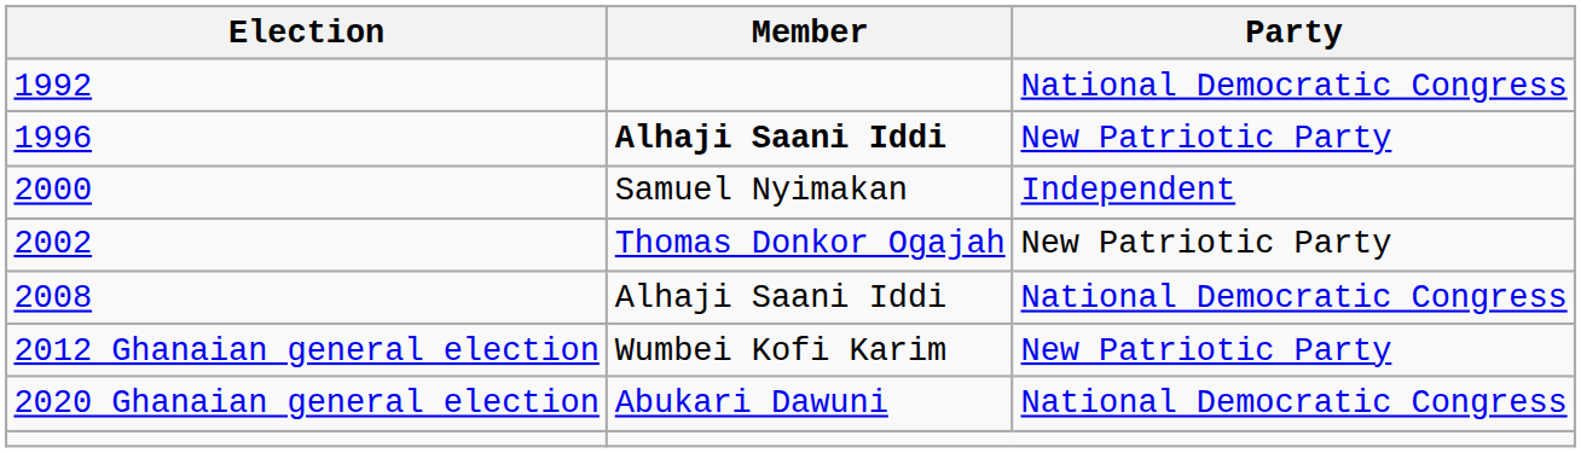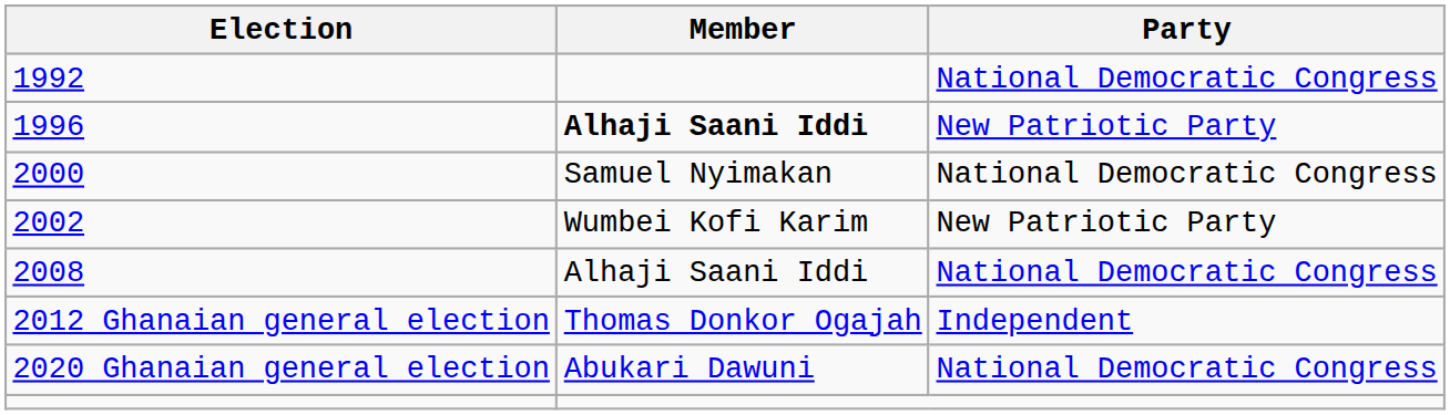2000 | Party: Independent -> National Democratic Congress
2002 | Member: Thomas Donkor Ogajah -> Wumbei Kofi Karim
2012 Ghanaian general election | Member: Wumbei Kofi Karim -> Thomas Donkor Ogajah
2012 Ghanaian general election | Party: New Patriotic Party -> Independent
